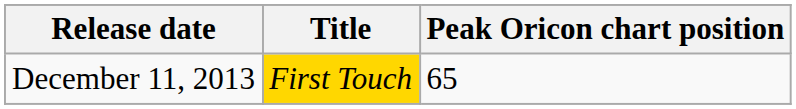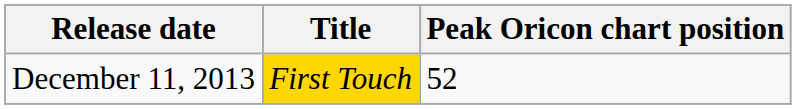December 11, 2013 | Peak Oricon chart position: 65 -> 52
